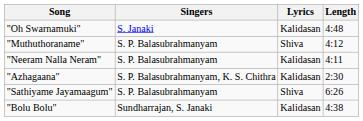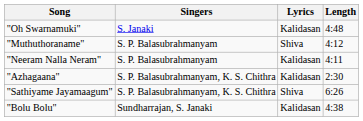"Sathiyame Jayamaagum" | Singers: S. P. Balasubrahmanyam -> S. P. Balasubrahmanyam, K. S. Chithra
